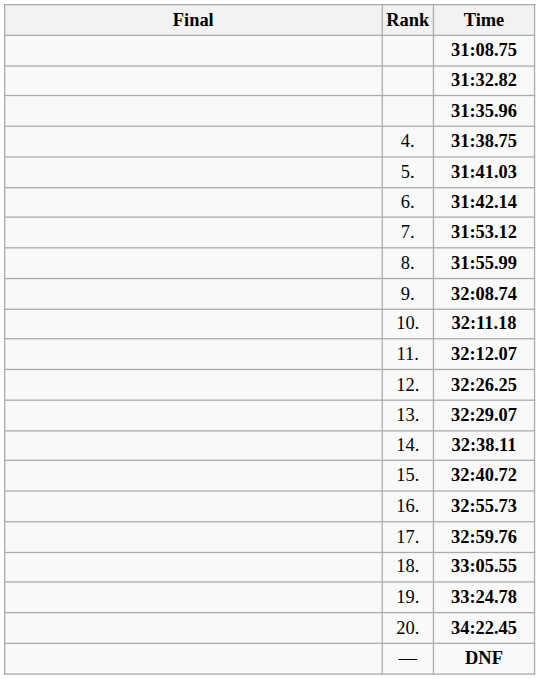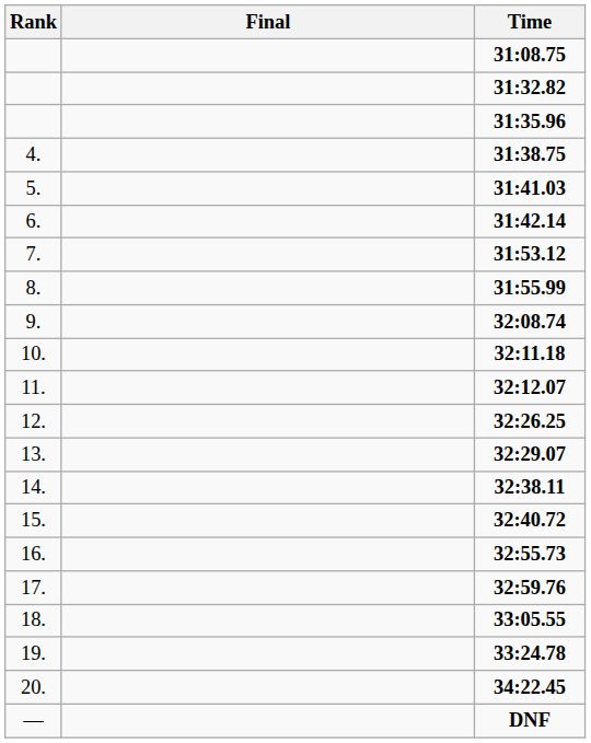columns swapped: Rank <-> Final
